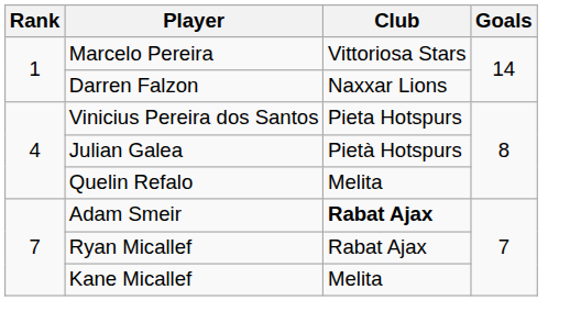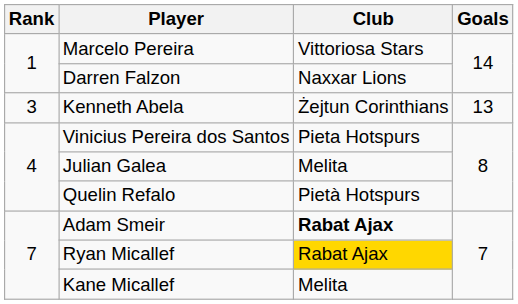+ row: 3 | Kenneth Abela | Żejtun Corinthians | 13
Julian Galea | Club: Pietà Hotspurs -> Melita
Quelin Refalo | Club: Melita -> Pietà Hotspurs
Ryan Micallef | Club: no background -> gold background
